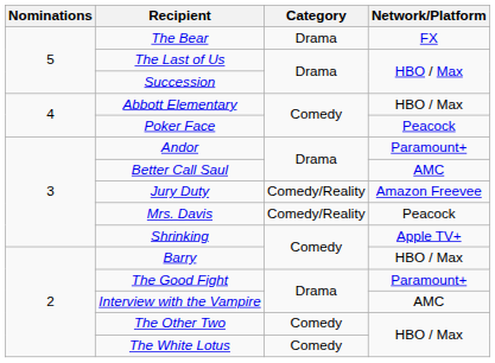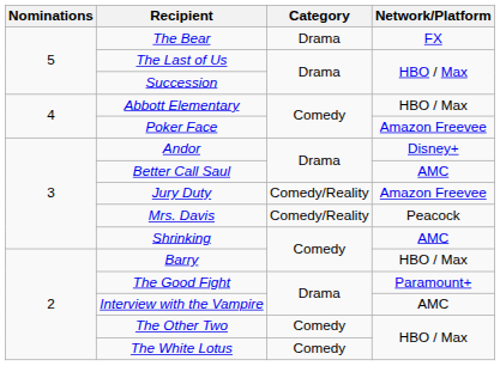Poker Face | Network/Platform: Peacock -> Amazon Freevee
Andor | Network/Platform: Paramount+ -> Disney+
Shrinking | Network/Platform: Apple TV+ -> AMC
